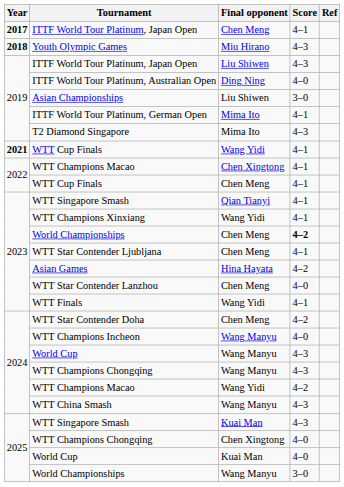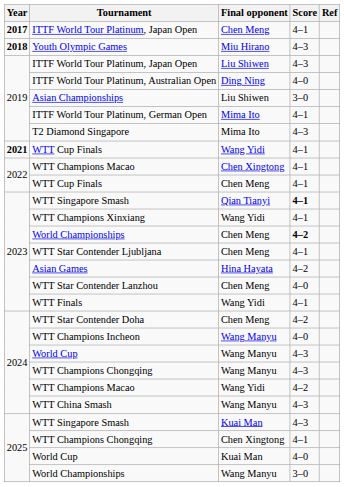WTT Singapore Smash / Qian Tianyi | Score: normal -> bold
WTT Champions Chongqing / Chen Xingtong | Score: 4–0 -> 4–1
